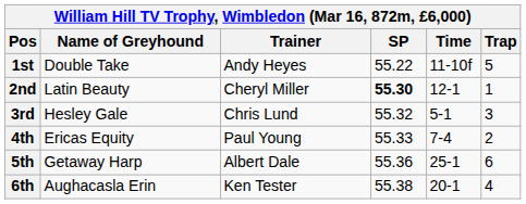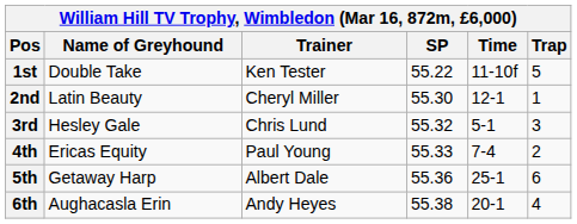1st | Trainer: Andy Heyes -> Ken Tester
2nd | SP: bold -> normal
6th | Trainer: Ken Tester -> Andy Heyes
